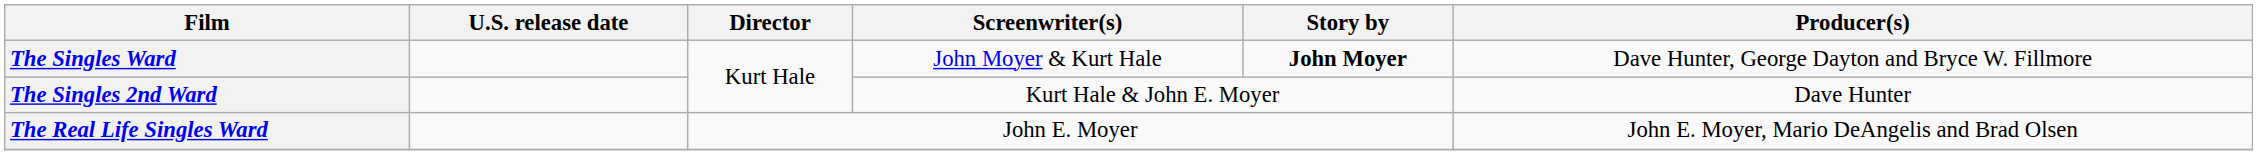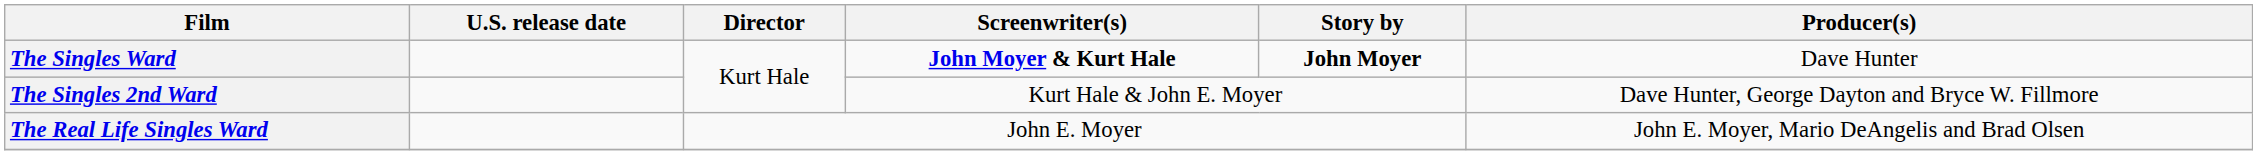The Singles Ward | Screenwriter(s): normal -> bold
The Singles Ward | Producer(s): Dave Hunter, George Dayton and Bryce W. Fillmore -> Dave Hunter
The Singles 2nd Ward | Producer(s): Dave Hunter -> Dave Hunter, George Dayton and Bryce W. Fillmore
